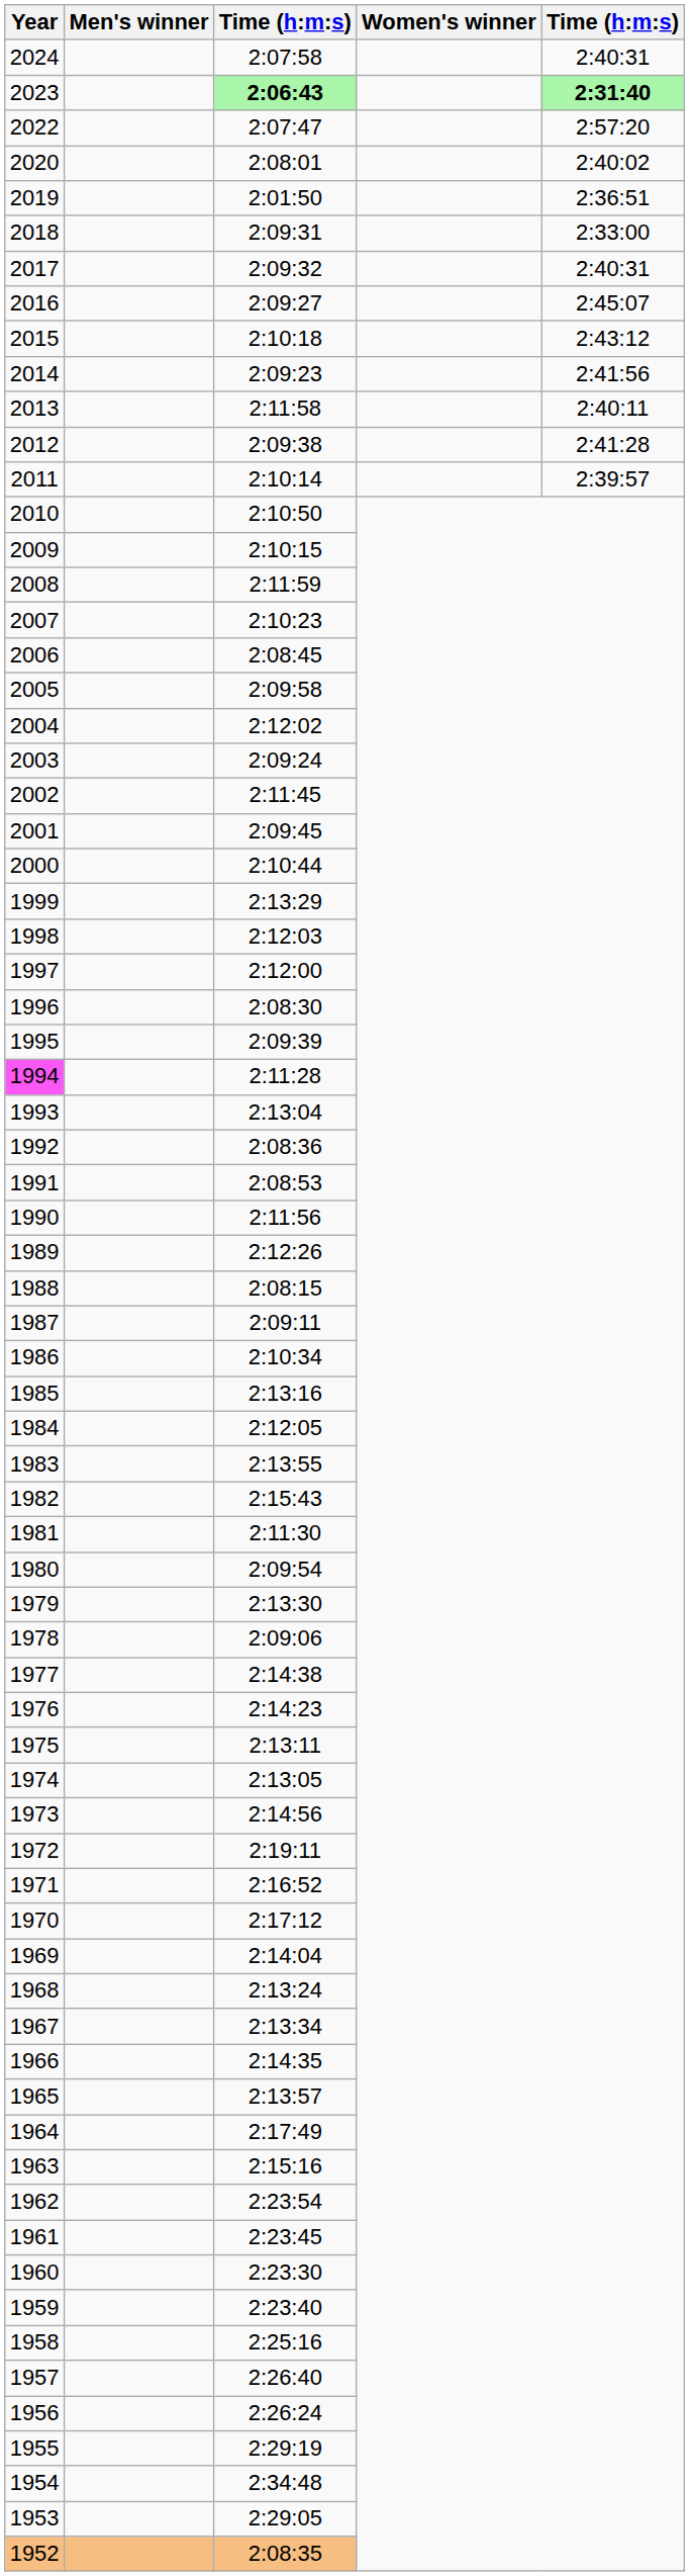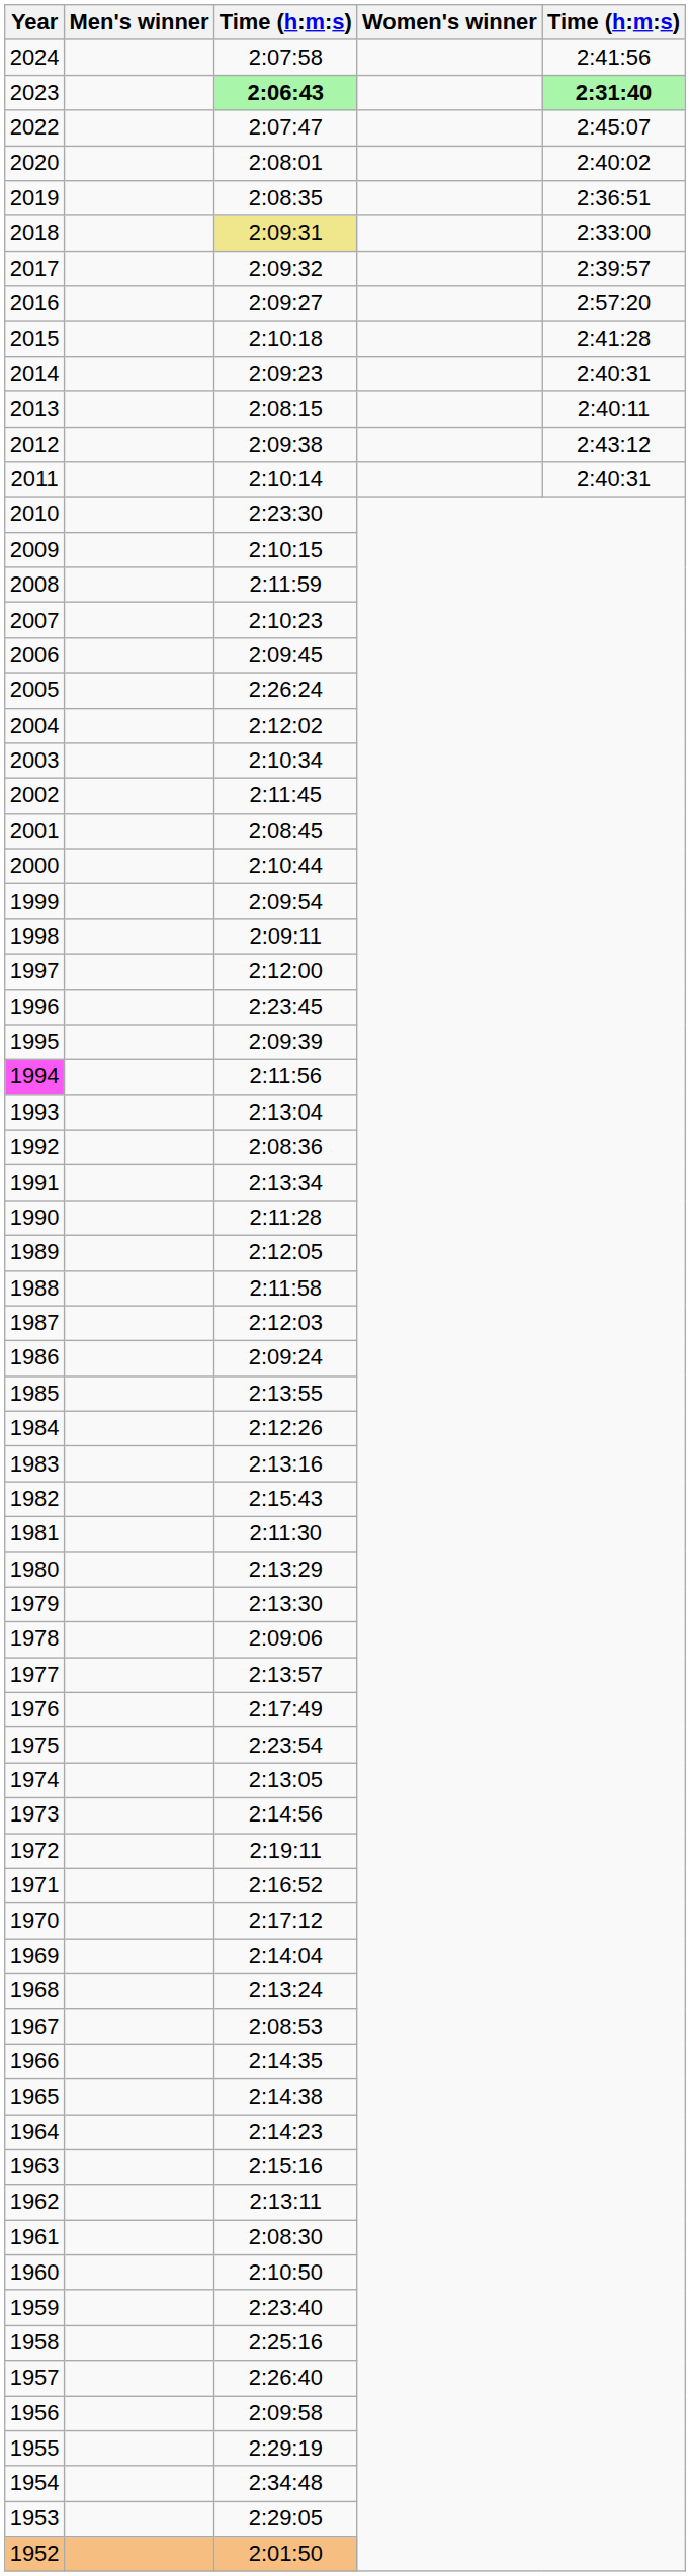2024 | column 5: 2:40:31 -> 2:41:56
2022 | column 5: 2:57:20 -> 2:45:07
2019 | column 3: 2:01:50 -> 2:08:35
2018 | column 3: no background -> khaki background
2017 | column 5: 2:40:31 -> 2:39:57
2016 | column 5: 2:45:07 -> 2:57:20
2015 | column 5: 2:43:12 -> 2:41:28
2014 | column 5: 2:41:56 -> 2:40:31
2013 | column 3: 2:11:58 -> 2:08:15
2012 | column 5: 2:41:28 -> 2:43:12
2011 | column 5: 2:39:57 -> 2:40:31
2010 | column 3: 2:10:50 -> 2:23:30
2006 | column 3: 2:08:45 -> 2:09:45
2005 | column 3: 2:09:58 -> 2:26:24
2003 | column 3: 2:09:24 -> 2:10:34
2001 | column 3: 2:09:45 -> 2:08:45
1999 | column 3: 2:13:29 -> 2:09:54
1998 | column 3: 2:12:03 -> 2:09:11
1996 | column 3: 2:08:30 -> 2:23:45
1994 | column 3: 2:11:28 -> 2:11:56
1991 | column 3: 2:08:53 -> 2:13:34
1990 | column 3: 2:11:56 -> 2:11:28
1989 | column 3: 2:12:26 -> 2:12:05
1988 | column 3: 2:08:15 -> 2:11:58
1987 | column 3: 2:09:11 -> 2:12:03
1986 | column 3: 2:10:34 -> 2:09:24
1985 | column 3: 2:13:16 -> 2:13:55
1984 | column 3: 2:12:05 -> 2:12:26
1983 | column 3: 2:13:55 -> 2:13:16
1980 | column 3: 2:09:54 -> 2:13:29
1977 | column 3: 2:14:38 -> 2:13:57
1976 | column 3: 2:14:23 -> 2:17:49
1975 | column 3: 2:13:11 -> 2:23:54
1967 | column 3: 2:13:34 -> 2:08:53
1965 | column 3: 2:13:57 -> 2:14:38
1964 | column 3: 2:17:49 -> 2:14:23
1962 | column 3: 2:23:54 -> 2:13:11
1961 | column 3: 2:23:45 -> 2:08:30
1960 | column 3: 2:23:30 -> 2:10:50
1956 | column 3: 2:26:24 -> 2:09:58
1952 | column 3: 2:08:35 -> 2:01:50
